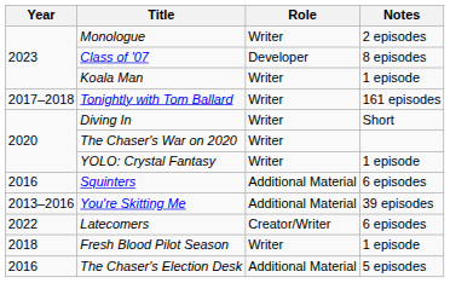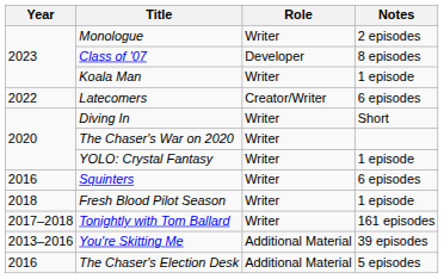rows swapped: Latecomers <-> Tonightly with Tom Ballard
Squinters | Role: Additional Material -> Writer
rows swapped: Fresh Blood Pilot Season <-> You're Skitting Me
